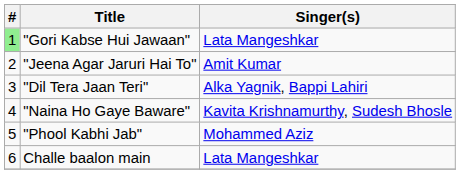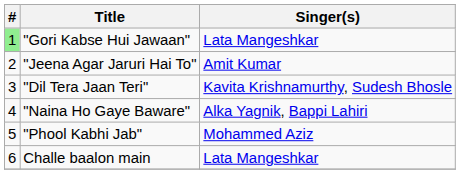"Dil Tera Jaan Teri" | Singer(s): Alka Yagnik, Bappi Lahiri -> Kavita Krishnamurthy, Sudesh Bhosle
"Naina Ho Gaye Baware" | Singer(s): Kavita Krishnamurthy, Sudesh Bhosle -> Alka Yagnik, Bappi Lahiri
